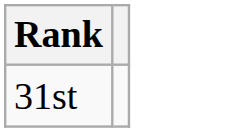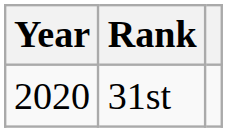+ column: Year | 2020
